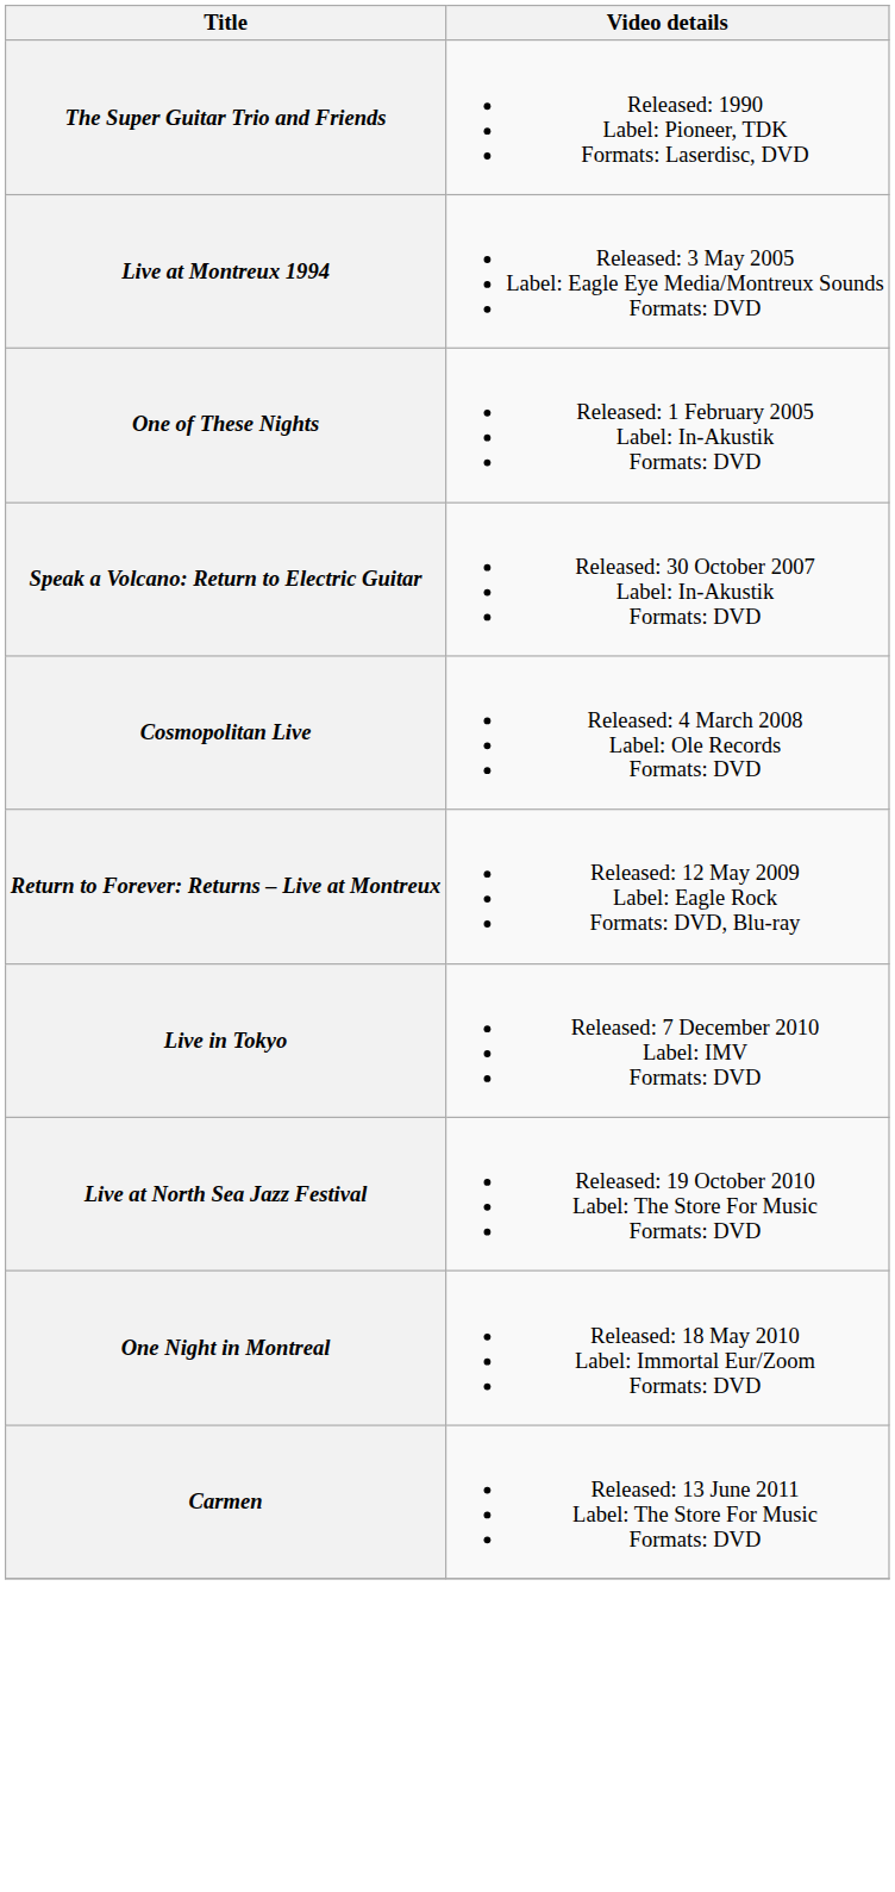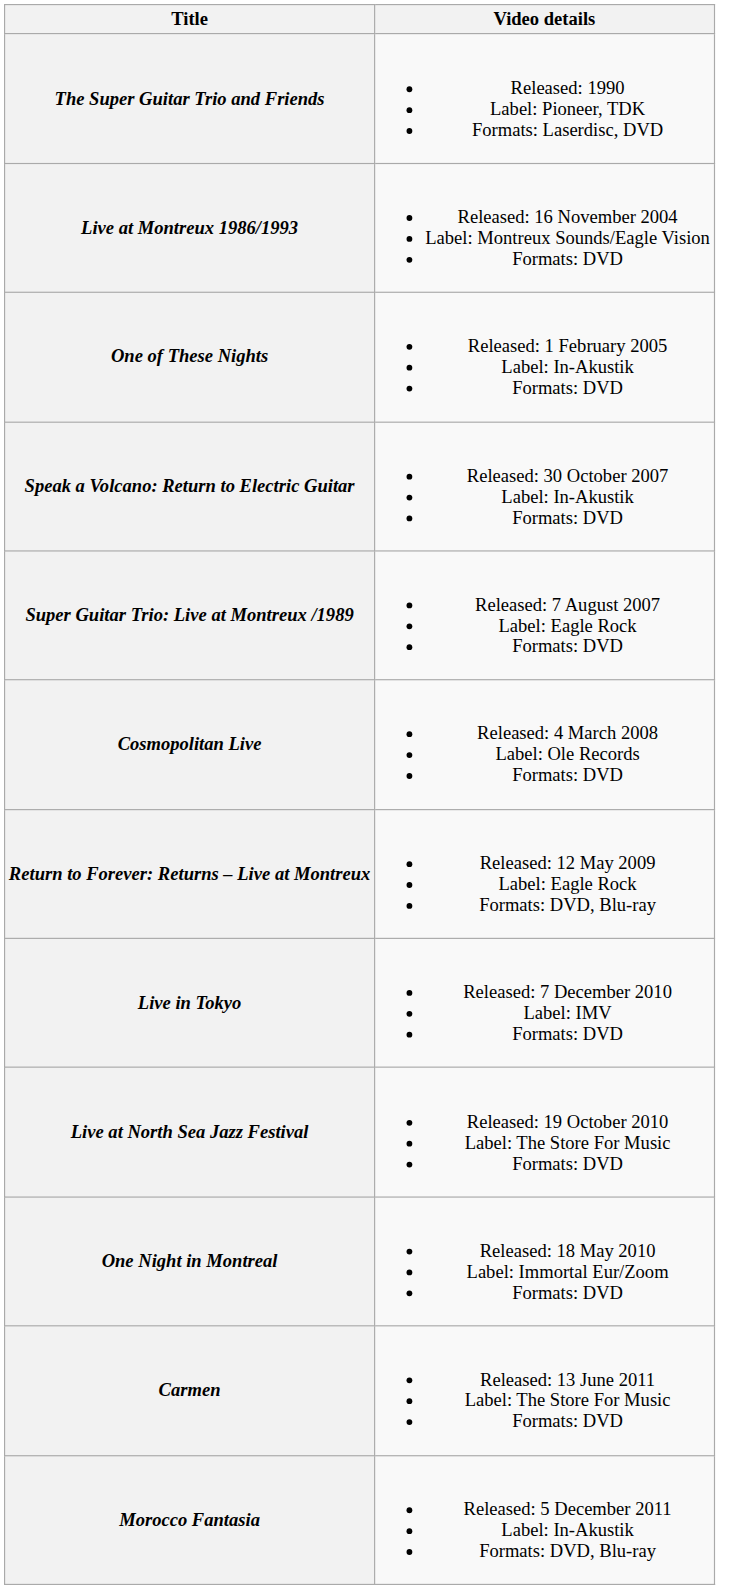+ row: Live at Montreux 1986/1993 | Released: 16 November 2004 Label: Montreux Sounds/Eagle Vision Formats: DVD
- row: Live at Montreux 1994 | Released: 3 May 2005 Label: Eagle Eye Media/Montreux Sounds Formats: DVD
+ row: Super Guitar Trio: Live at Montreux /1989 | Released: 7 August 2007 Label: Eagle Rock Formats: DVD
+ row: Morocco Fantasia | Released: 5 December 2011 Label: In-Akustik Formats: DVD, Blu-ray
